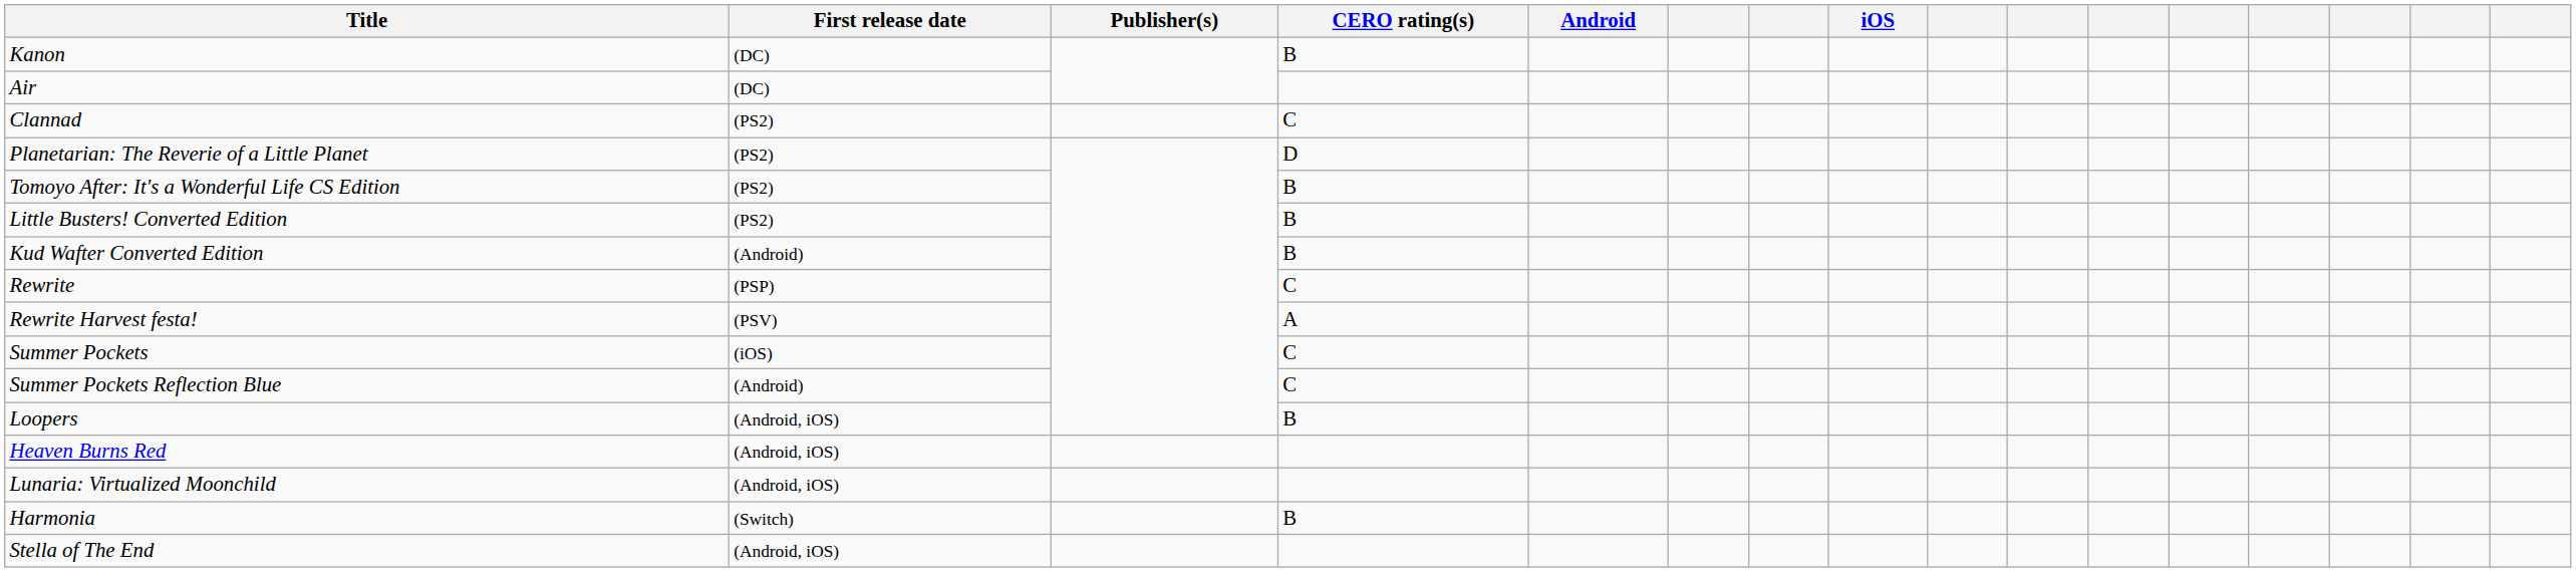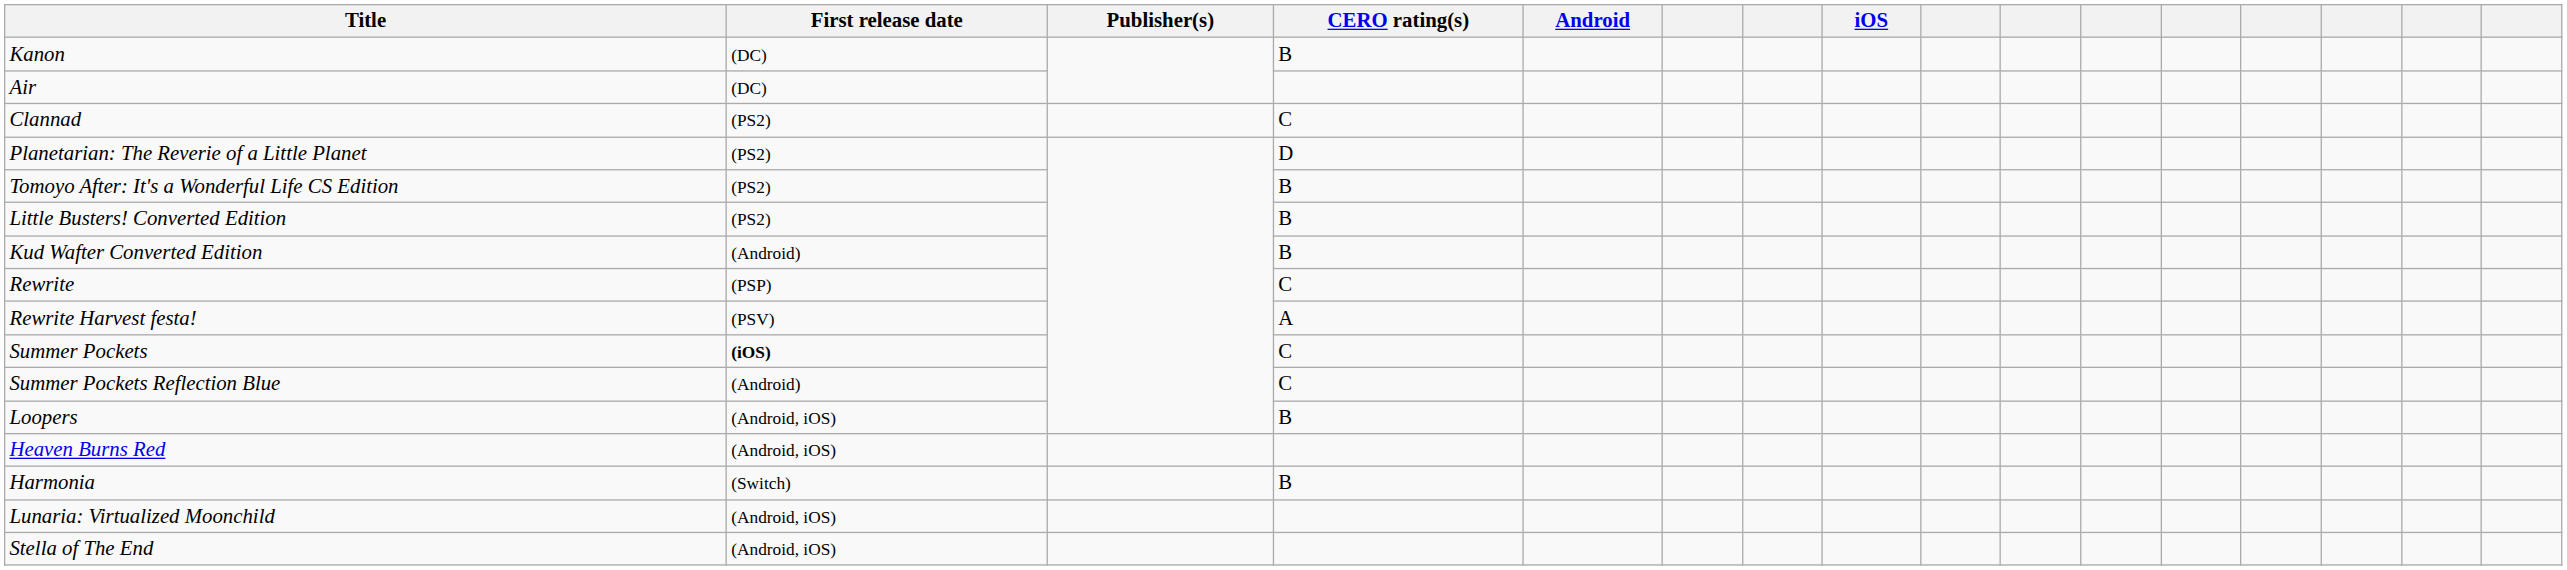Summer Pockets | First release date: normal -> bold
rows swapped: Lunaria: Virtualized Moonchild <-> Harmonia
